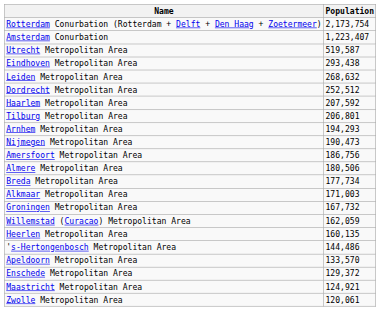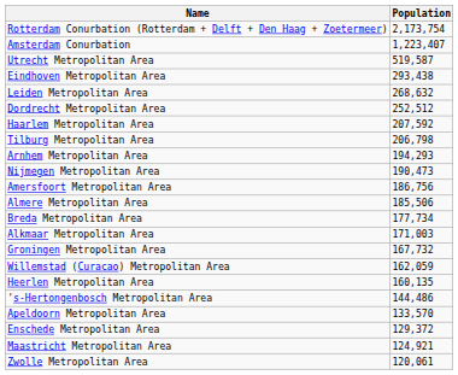Tilburg Metropolitan Area | Population: 206,801 -> 206,798
Almere Metropolitan Area | Population: 180,506 -> 185,506
